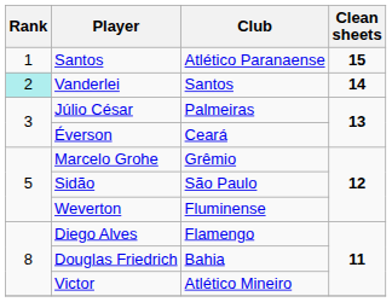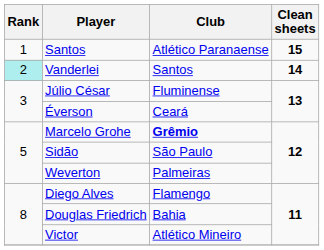Júlio César | Club: Palmeiras -> Fluminense
Marcelo Grohe | Club: normal -> bold
Weverton | Club: Fluminense -> Palmeiras
